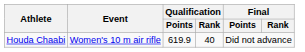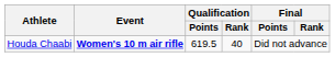Houda Chaabi | Event: normal -> bold
Houda Chaabi | Qualification / Points: 619.9 -> 619.5
